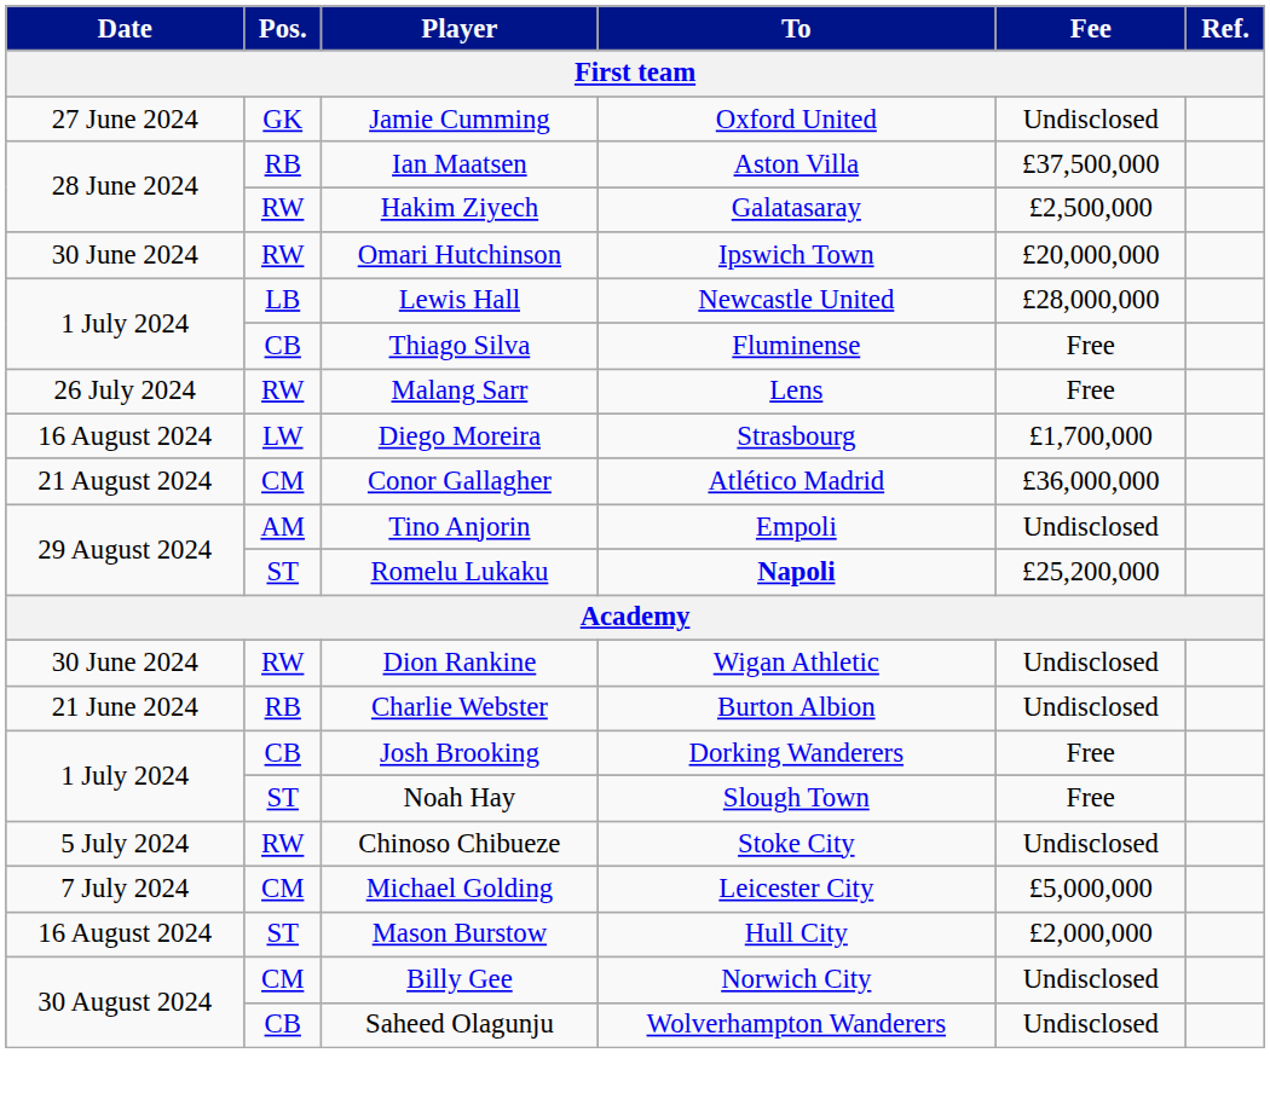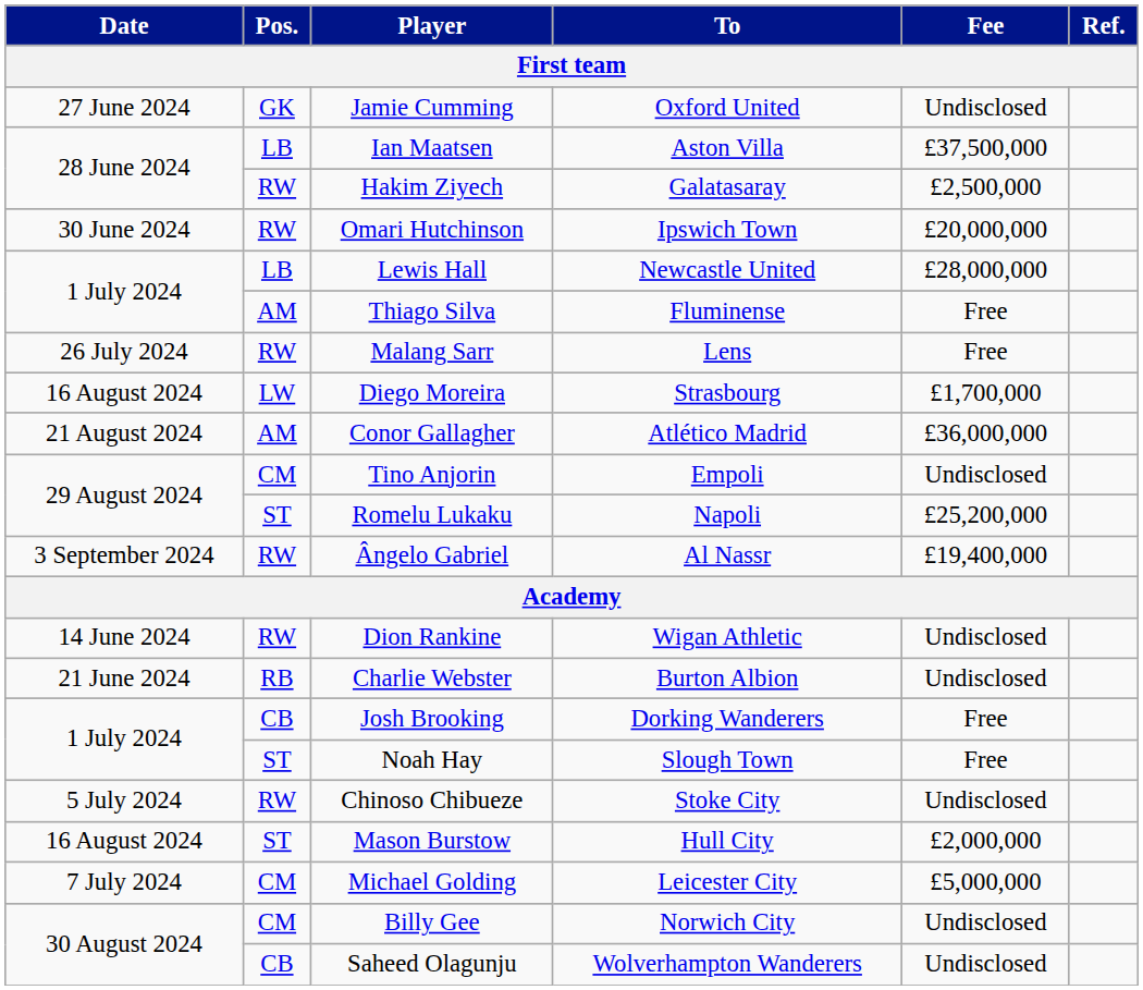Ian Maatsen | Pos.: RB -> LB
Thiago Silva | Pos.: CB -> AM
Conor Gallagher | Pos.: CM -> AM
Tino Anjorin | Pos.: AM -> CM
Romelu Lukaku | To: bold -> normal
+ row: 3 September 2024 | RW | Ângelo Gabriel | Al Nassr | £19,400,000
Dion Rankine | Date: 30 June 2024 -> 14 June 2024
rows swapped: Michael Golding <-> Mason Burstow
